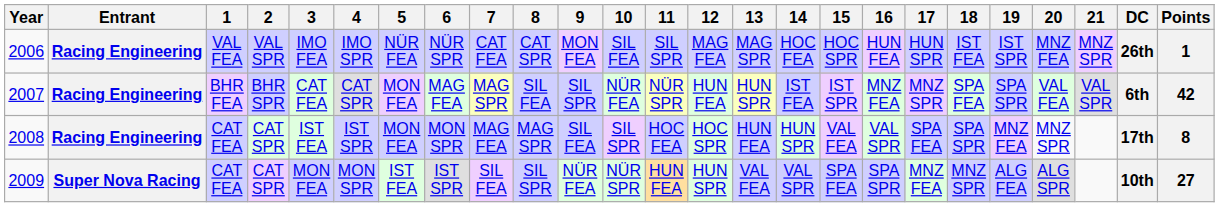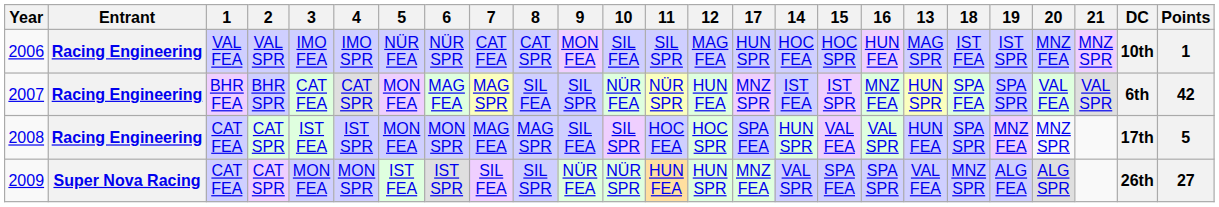columns swapped: 13 <-> 17
2006 | DC: 26th -> 10th
2008 | Points: 8 -> 5
2009 | DC: 10th -> 26th
